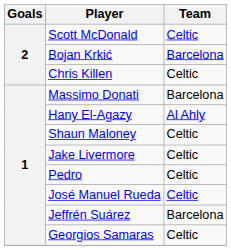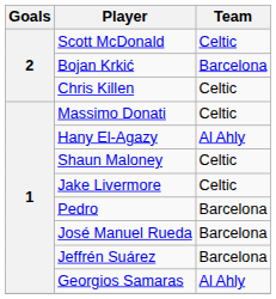Massimo Donati | Team: Barcelona -> Celtic
Pedro | Team: Celtic -> Barcelona
José Manuel Rueda | Team: Celtic -> Barcelona
Georgios Samaras | Team: Celtic -> Al Ahly
